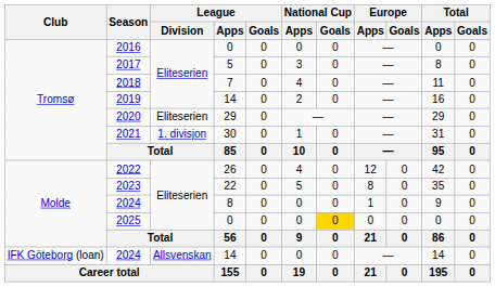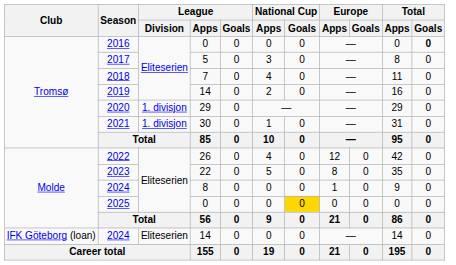2016 | Total / Goals: normal -> bold
2020 | League / Division: Eliteserien -> 1. divisjon
2024 / 14 | League / Division: Allsvenskan -> Eliteserien
